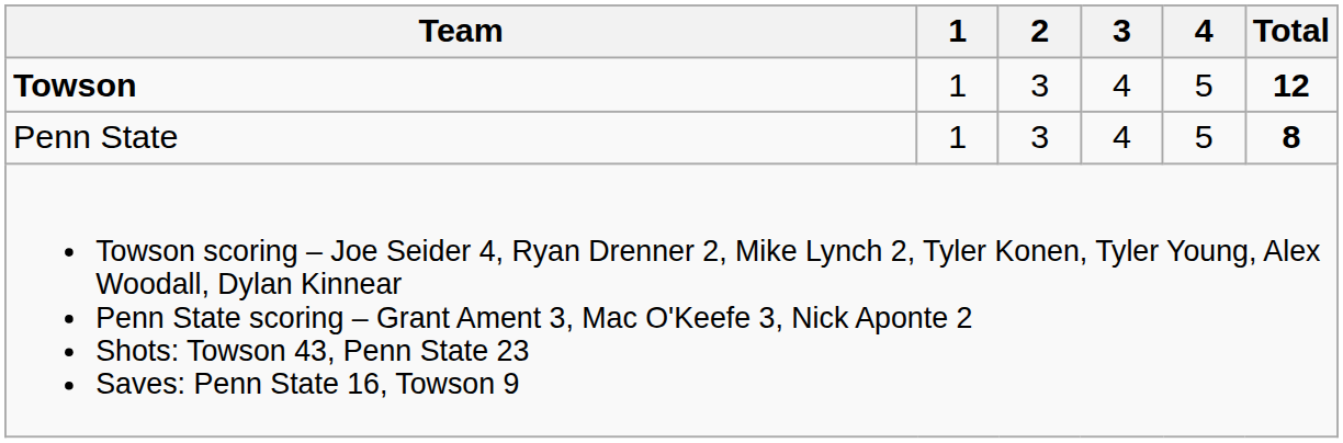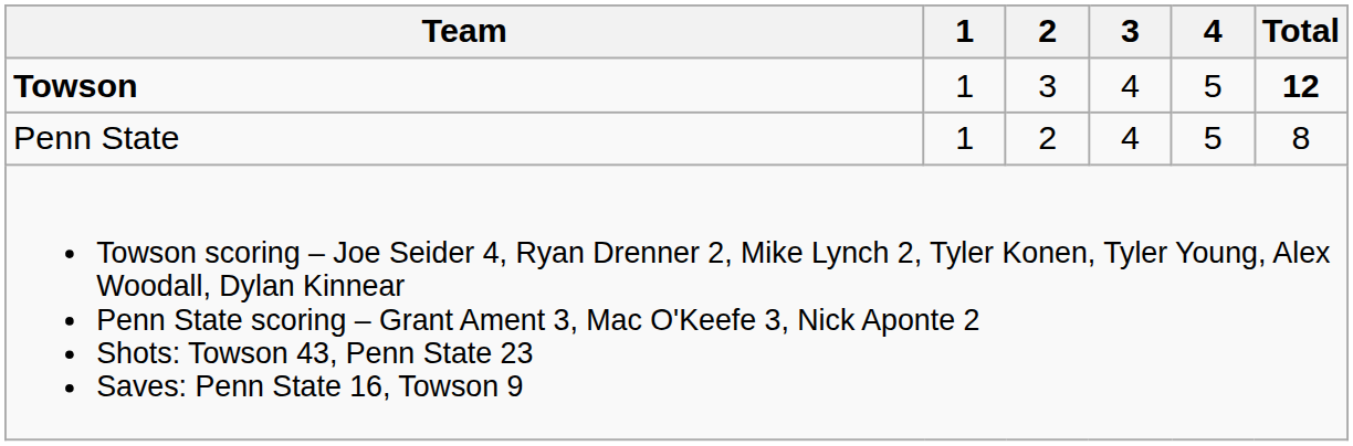Penn State | 2: 3 -> 2
Penn State | Total: bold -> normal
